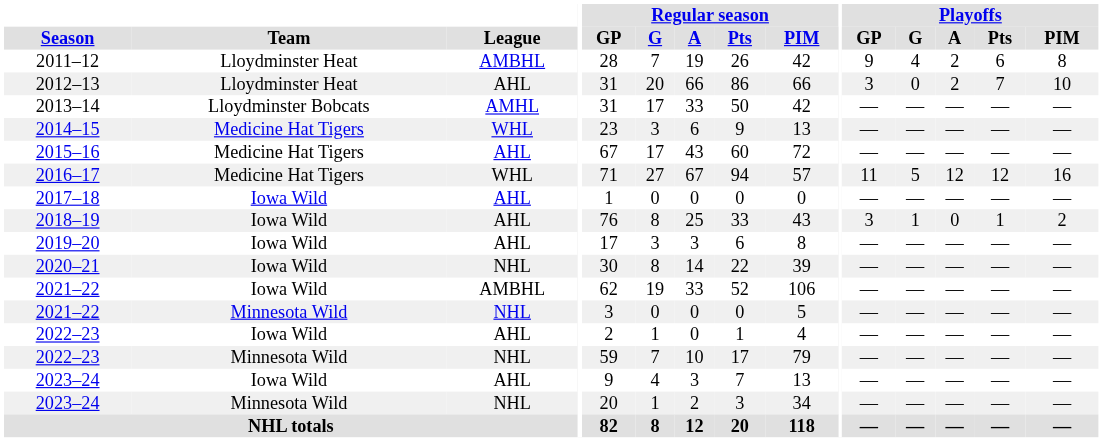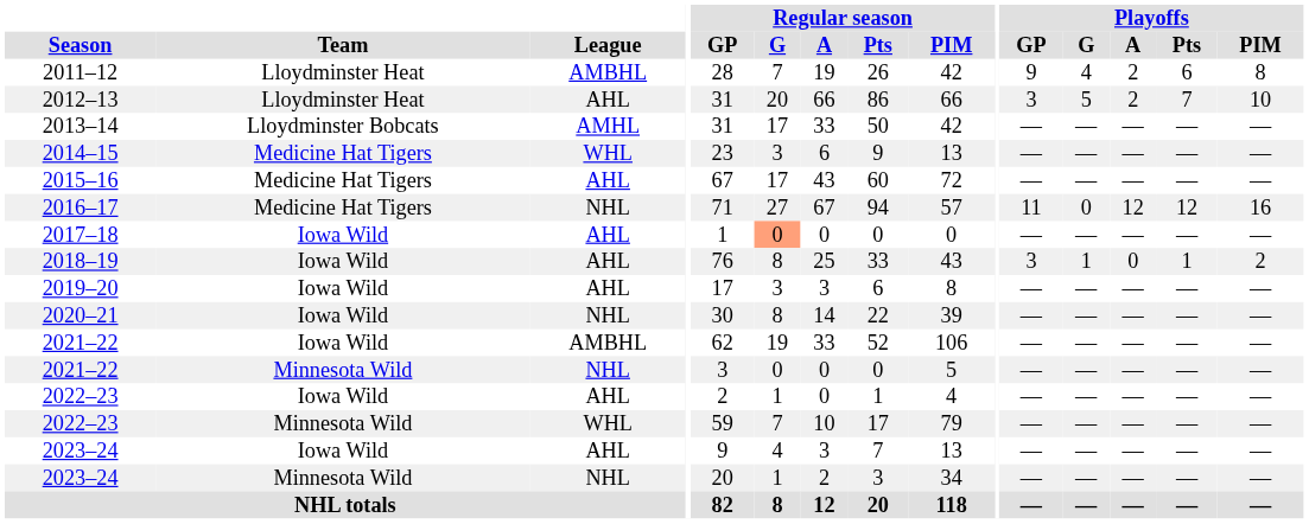2012–13 | Playoffs / G: 0 -> 5
2016–17 | League: WHL -> NHL
2016–17 | Playoffs / G: 5 -> 0
2017–18 | Regular season / G: no background -> lightsalmon background
2022–23 / Minnesota Wild | League: NHL -> WHL
